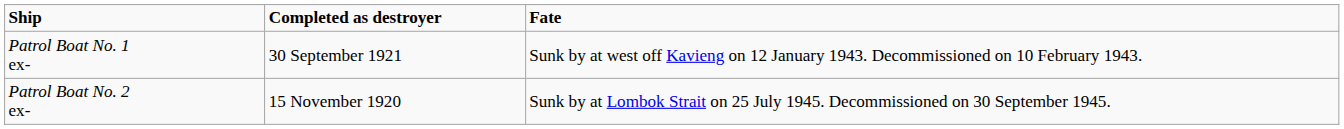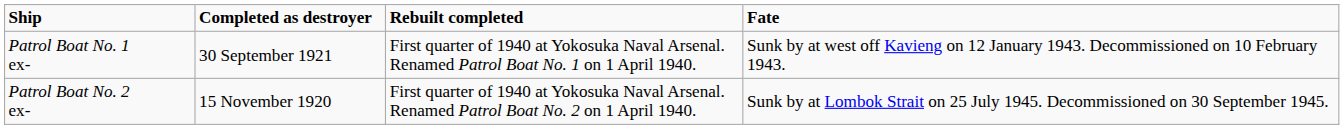+ column: Rebuilt completed | First quarter of 1940 at Yokosuka Naval Arsenal. Renamed Patrol Boat No. 1 on 1 April 1940. | First quarter of 1940 at Yokosuka Naval Arsenal. Renamed Patrol Boat No. 2 on 1 April 1940.
